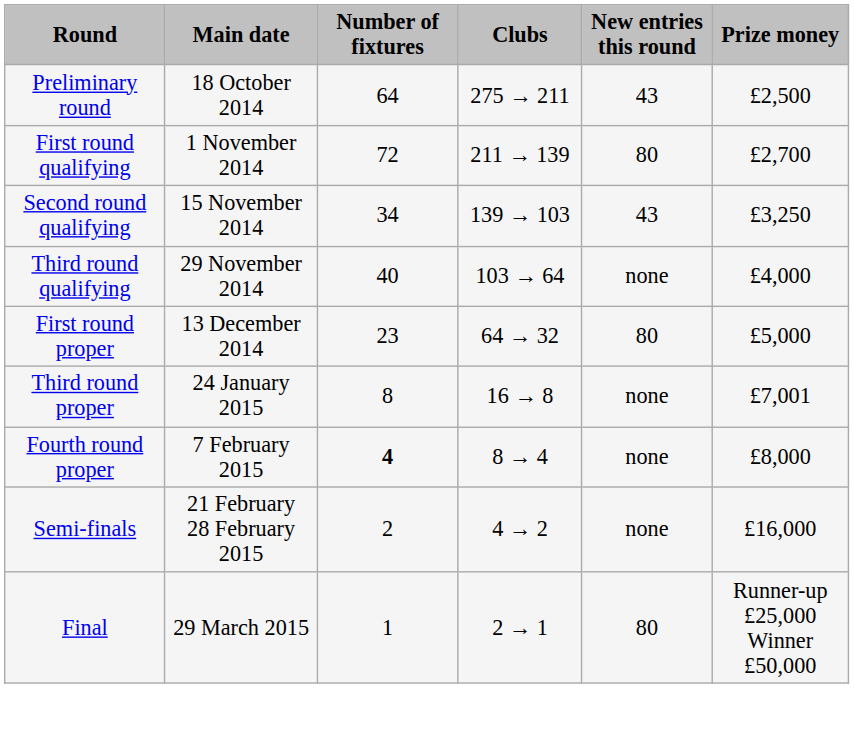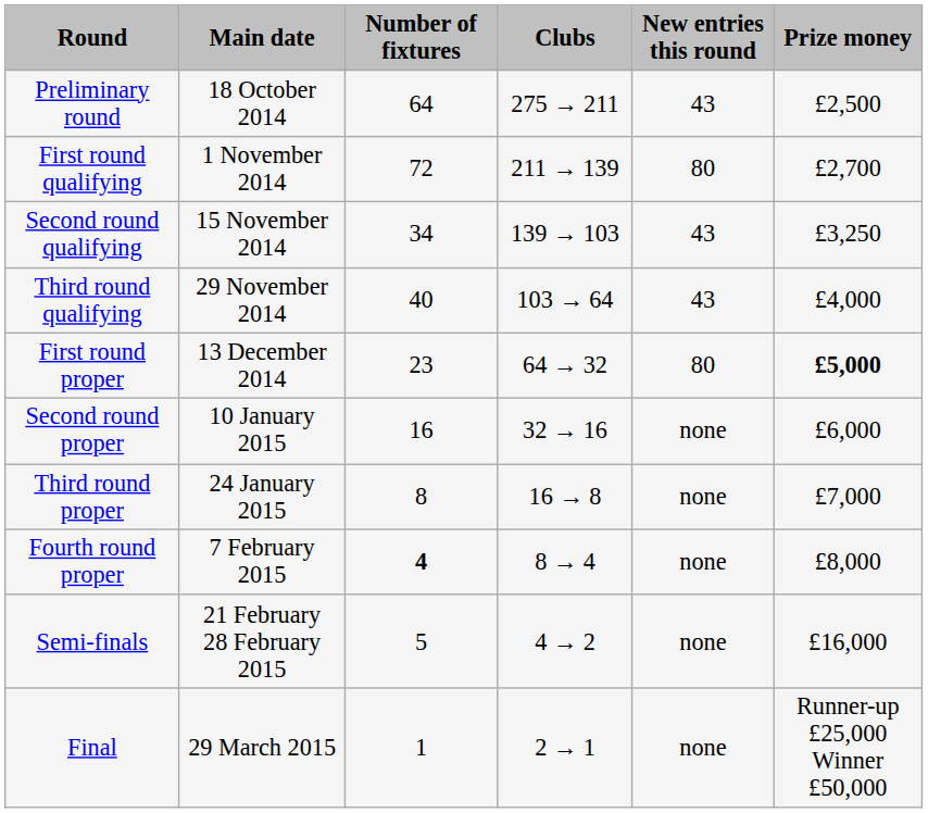Third round qualifying | New entries this round: none -> 43
First round proper | Prize money: normal -> bold
+ row: Second round proper | 10 January 2015 | 16 | 32 → 16 | none | £6,000
Third round proper | Prize money: £7,001 -> £7,000
Semi-finals | Number of fixtures: 2 -> 5
Final | New entries this round: 80 -> none
